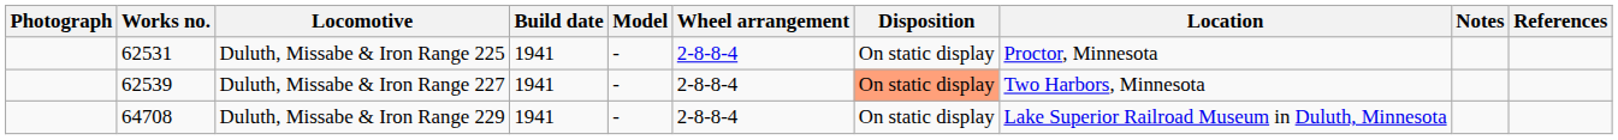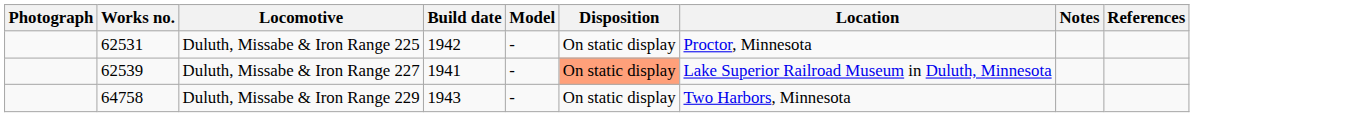- column: Wheel arrangement | 2-8-8-4 | 2-8-8-4 | 2-8-8-4
Duluth, Missabe & Iron Range 225 | Build date: 1941 -> 1942
Duluth, Missabe & Iron Range 227 | Location: Two Harbors, Minnesota -> Lake Superior Railroad Museum in Duluth, Minnesota
Duluth, Missabe & Iron Range 229 | Works no.: 64708 -> 64758
Duluth, Missabe & Iron Range 229 | Build date: 1941 -> 1943
Duluth, Missabe & Iron Range 229 | Location: Lake Superior Railroad Museum in Duluth, Minnesota -> Two Harbors, Minnesota
